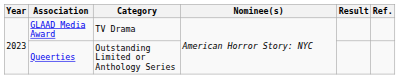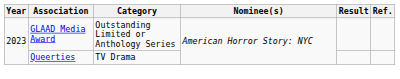GLAAD Media Award | Category: TV Drama -> Outstanding Limited or Anthology Series
Queerties | Category: Outstanding Limited or Anthology Series -> TV Drama
